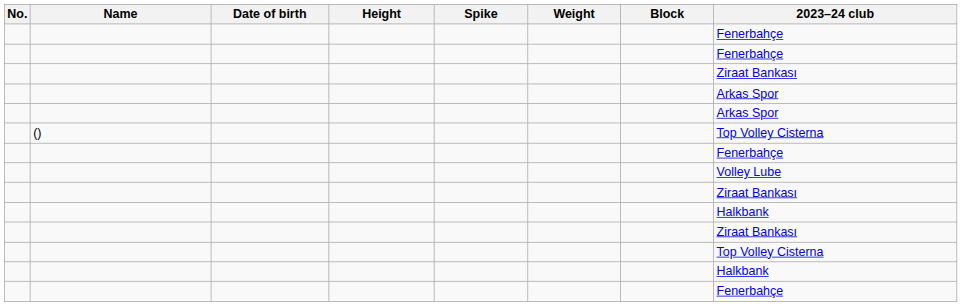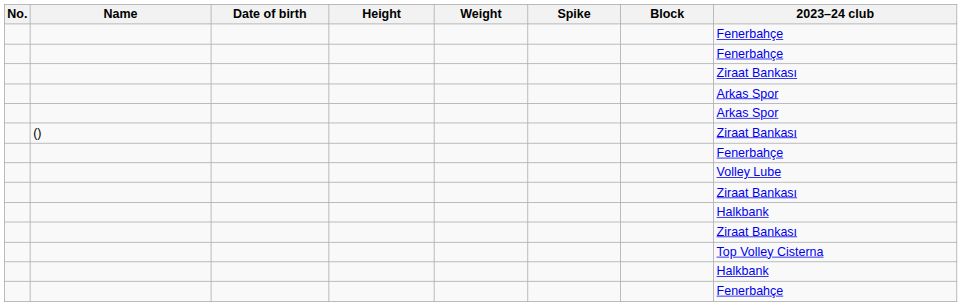columns swapped: Weight <-> Spike
() | 2023–24 club: Top Volley Cisterna -> Ziraat Bankası
